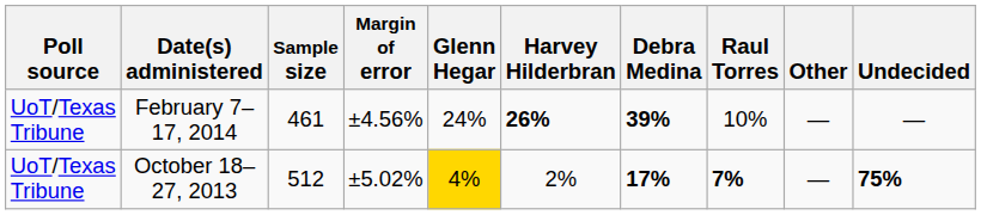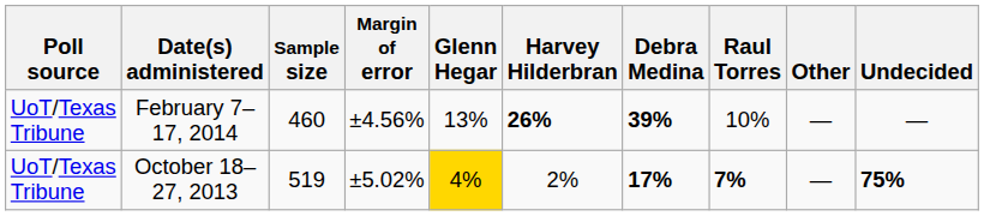February 7–17, 2014 | Sample size: 461 -> 460
February 7–17, 2014 | Glenn Hegar: 24% -> 13%
October 18–27, 2013 | Sample size: 512 -> 519
